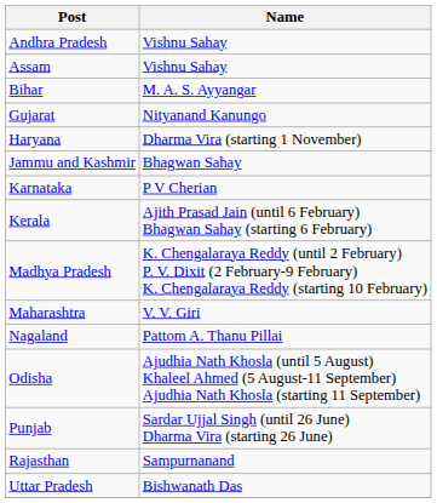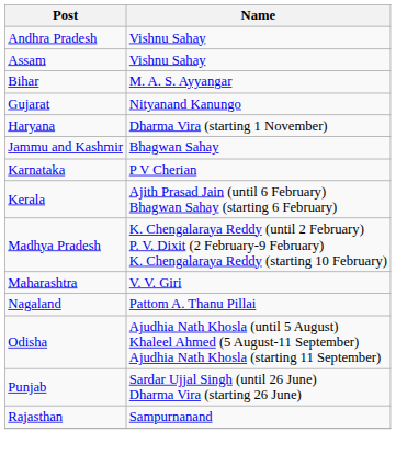- row: Uttar Pradesh | Bishwanath Das
